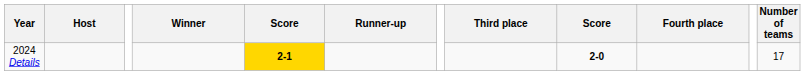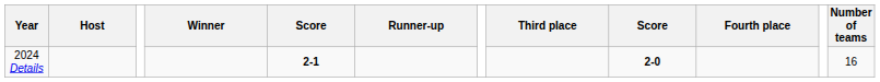2024 Details | column 5: gold background -> no background
2024 Details | Number of teams: 17 -> 16
